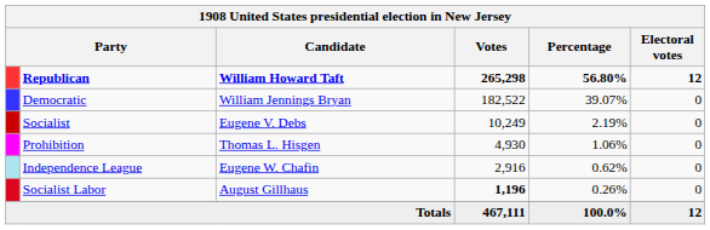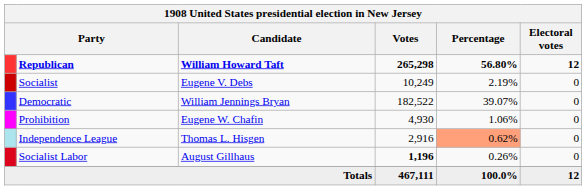rows swapped: Democratic <-> Socialist
Prohibition | Candidate: Thomas L. Hisgen -> Eugene W. Chafin
Independence League | Candidate: Eugene W. Chafin -> Thomas L. Hisgen
Independence League | Percentage: no background -> lightsalmon background
